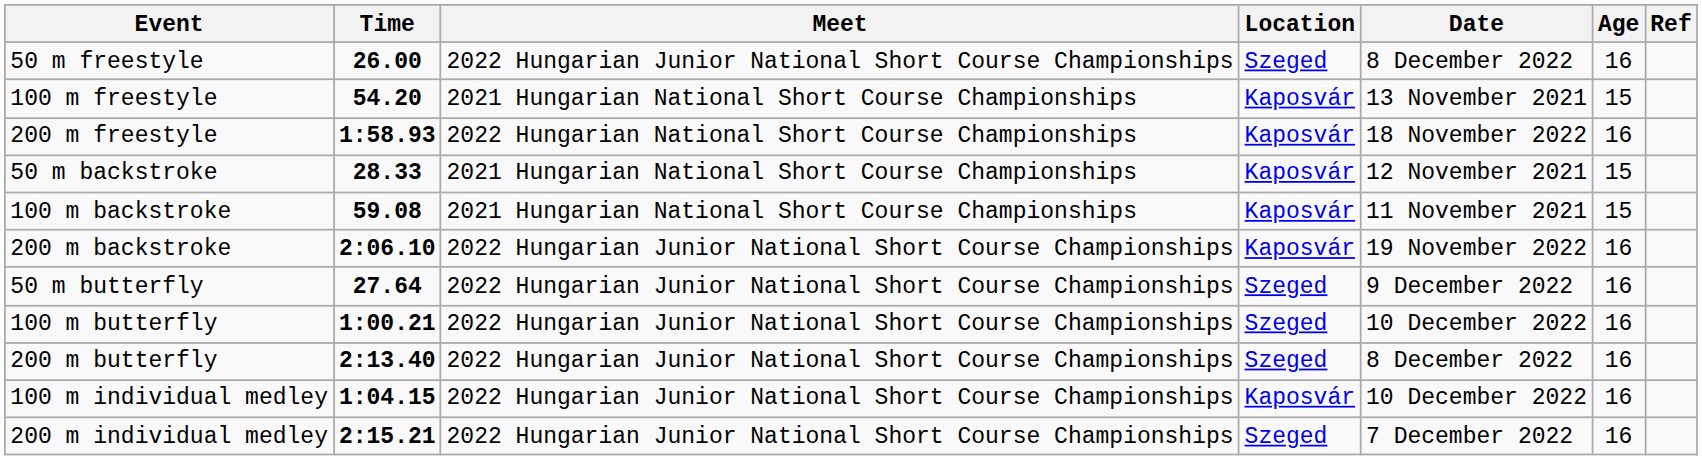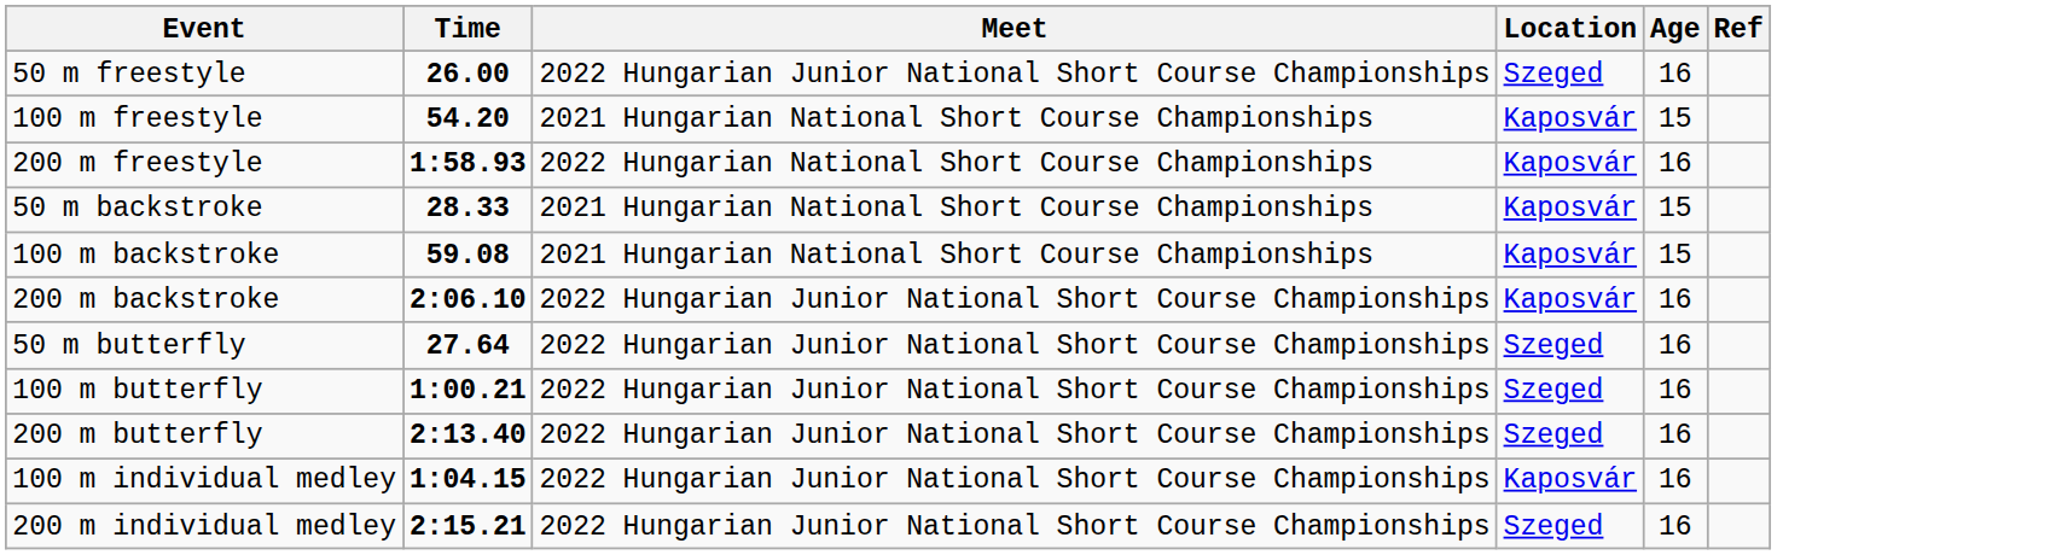- column: Date | 8 December 2022 | 13 November 2021 | 18 November 2022 | 12 November 2021 | 11 November 2021 | 19 November 2022 | 9 December 2022 | 10 December 2022 | 8 December 2022 | 10 December 2022 | 7 December 2022
